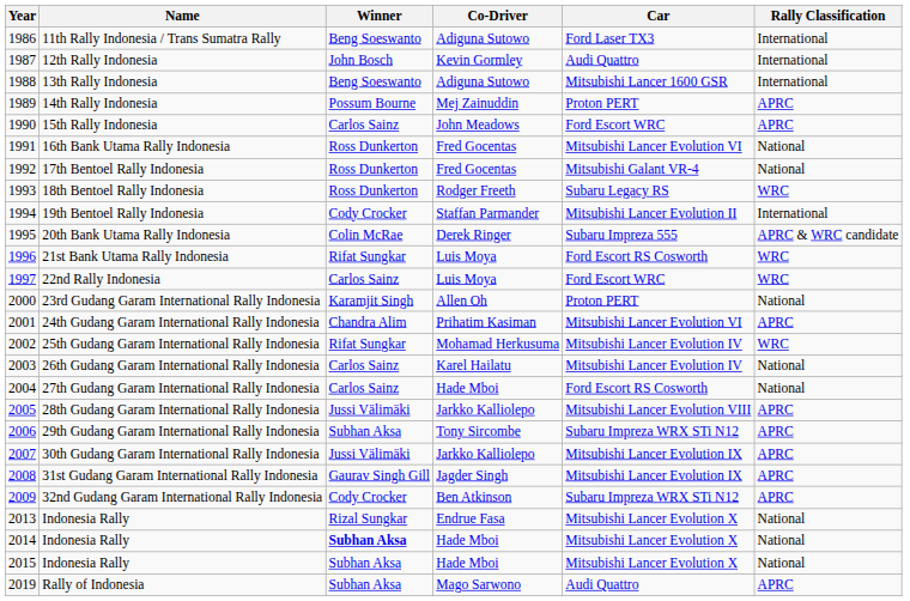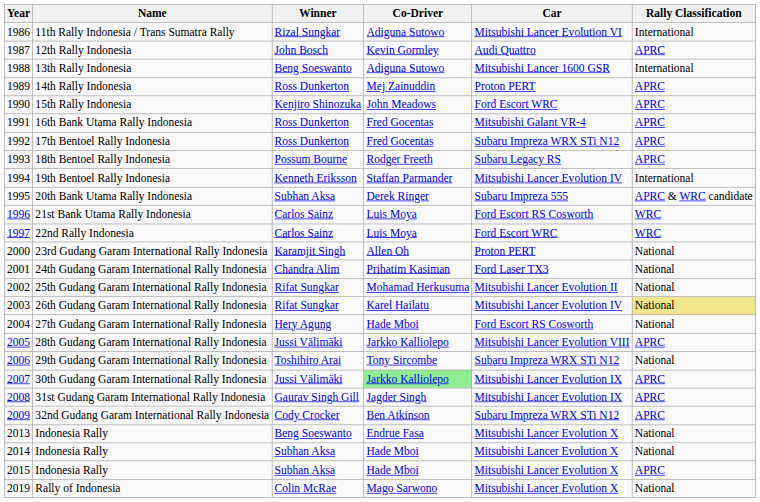11th Rally Indonesia / Trans Sumatra Rally | Winner: Beng Soeswanto -> Rizal Sungkar
11th Rally Indonesia / Trans Sumatra Rally | Car: Ford Laser TX3 -> Mitsubishi Lancer Evolution VI
12th Rally Indonesia | Rally Classification: International -> APRC
14th Rally Indonesia | Winner: Possum Bourne -> Ross Dunkerton
15th Rally Indonesia | Winner: Carlos Sainz -> Kenjiro Shinozuka
16th Bank Utama Rally Indonesia | Car: Mitsubishi Lancer Evolution VI -> Mitsubishi Galant VR-4
16th Bank Utama Rally Indonesia | Rally Classification: National -> APRC
17th Bentoel Rally Indonesia | Car: Mitsubishi Galant VR-4 -> Subaru Impreza WRX STi N12
17th Bentoel Rally Indonesia | Rally Classification: National -> APRC
18th Bentoel Rally Indonesia | Winner: Ross Dunkerton -> Possum Bourne
18th Bentoel Rally Indonesia | Rally Classification: WRC -> APRC
19th Bentoel Rally Indonesia | Winner: Cody Crocker -> Kenneth Eriksson
19th Bentoel Rally Indonesia | Car: Mitsubishi Lancer Evolution II -> Mitsubishi Lancer Evolution IV
20th Bank Utama Rally Indonesia | Winner: Colin McRae -> Subhan Aksa
21st Bank Utama Rally Indonesia | Winner: Rifat Sungkar -> Carlos Sainz
24th Gudang Garam International Rally Indonesia | Car: Mitsubishi Lancer Evolution VI -> Ford Laser TX3
24th Gudang Garam International Rally Indonesia | Rally Classification: APRC -> National
25th Gudang Garam International Rally Indonesia | Car: Mitsubishi Lancer Evolution IV -> Mitsubishi Lancer Evolution II
25th Gudang Garam International Rally Indonesia | Rally Classification: WRC -> National
26th Gudang Garam International Rally Indonesia | Winner: Carlos Sainz -> Rifat Sungkar
26th Gudang Garam International Rally Indonesia | Rally Classification: no background -> khaki background
27th Gudang Garam International Rally Indonesia | Winner: Carlos Sainz -> Hery Agung
29th Gudang Garam International Rally Indonesia | Winner: Subhan Aksa -> Toshihiro Arai
29th Gudang Garam International Rally Indonesia | Rally Classification: APRC -> National
30th Gudang Garam International Rally Indonesia | Co-Driver: no background -> lightgreen background
2013 / Indonesia Rally | Winner: Rizal Sungkar -> Beng Soeswanto
2014 / Indonesia Rally | Winner: bold -> normal
2015 / Indonesia Rally | Rally Classification: National -> APRC
Rally of Indonesia | Winner: Subhan Aksa -> Colin McRae
Rally of Indonesia | Car: Audi Quattro -> Mitsubishi Lancer Evolution X
Rally of Indonesia | Rally Classification: APRC -> National
